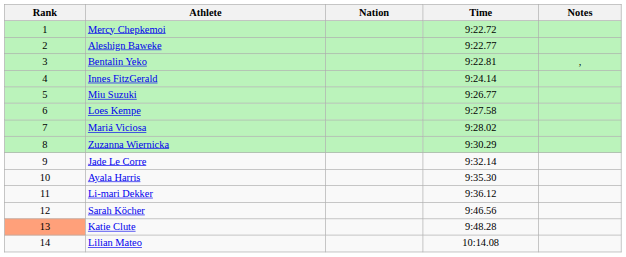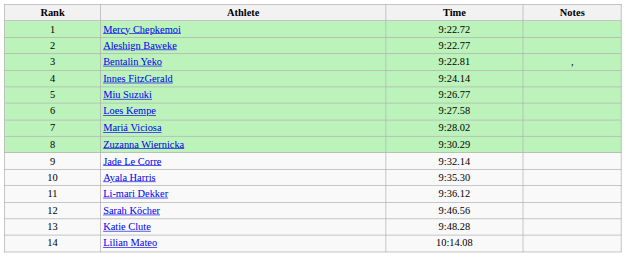- column: Nation
Katie Clute | Rank: lightsalmon background -> no background
